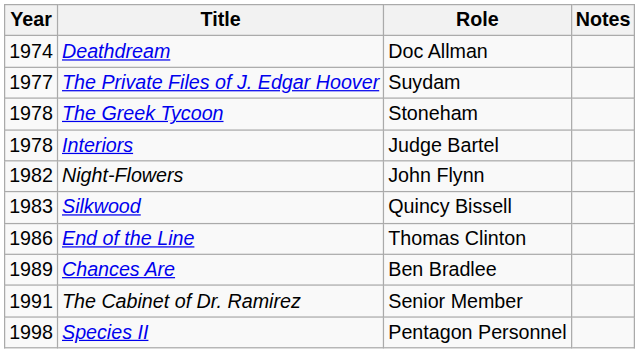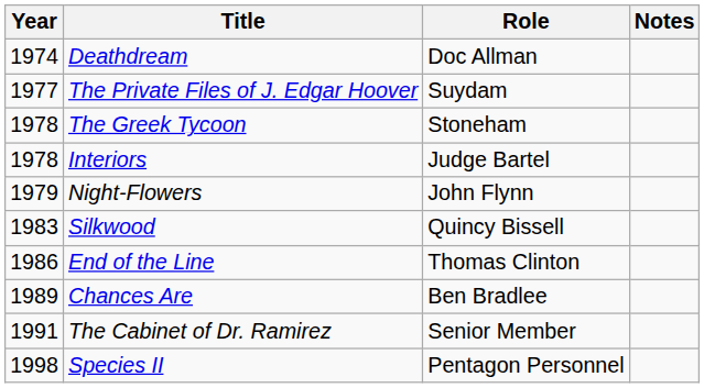Night-Flowers | Year: 1982 -> 1979
